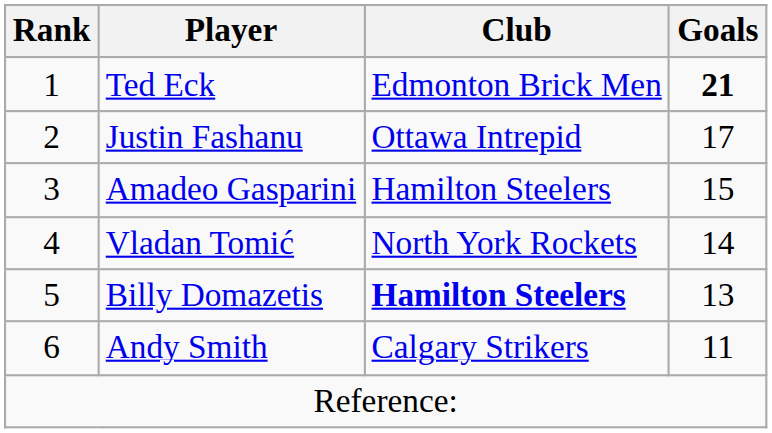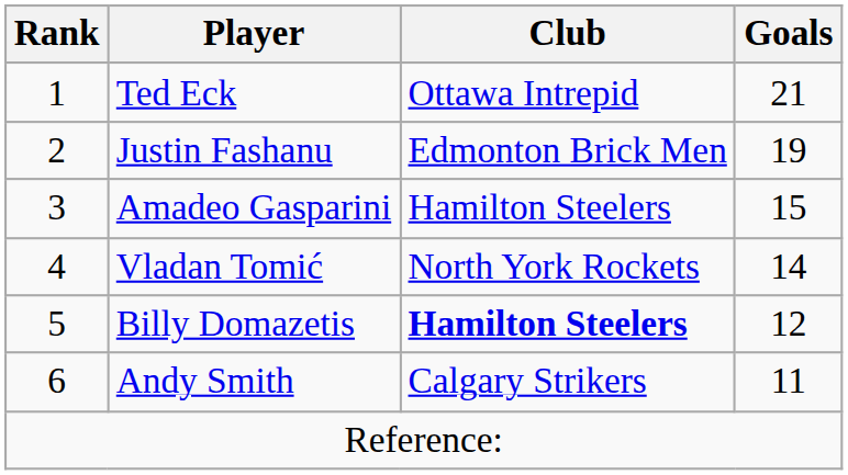Ted Eck | Club: Edmonton Brick Men -> Ottawa Intrepid
Ted Eck | Goals: bold -> normal
Justin Fashanu | Club: Ottawa Intrepid -> Edmonton Brick Men
Justin Fashanu | Goals: 17 -> 19
Billy Domazetis | Goals: 13 -> 12
